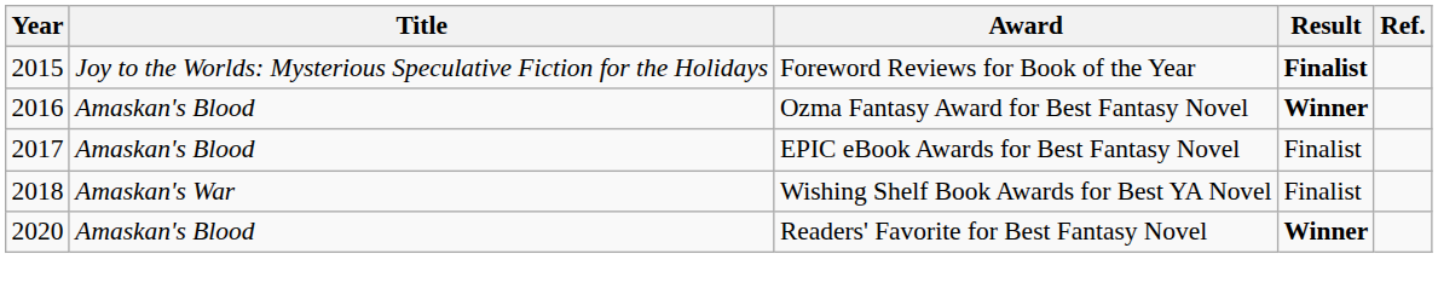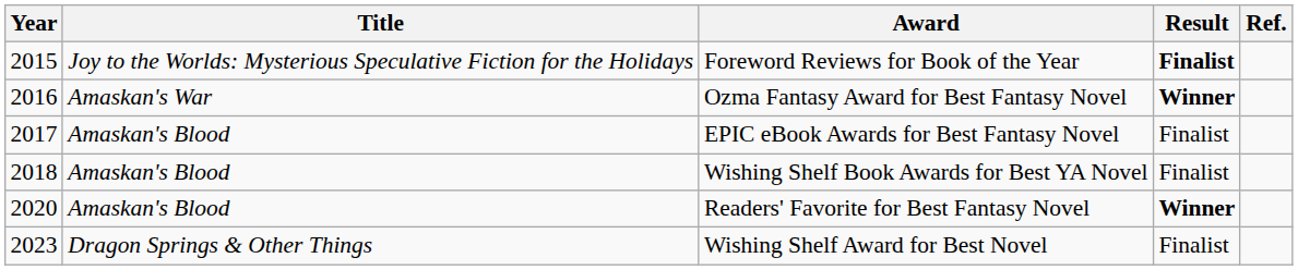Ozma Fantasy Award for Best Fantasy Novel | Title: Amaskan's Blood -> Amaskan's War
Wishing Shelf Book Awards for Best YA Novel | Title: Amaskan's War -> Amaskan's Blood
+ row: 2023 | Dragon Springs & Other Things | Wishing Shelf Award for Best Novel | Finalist
